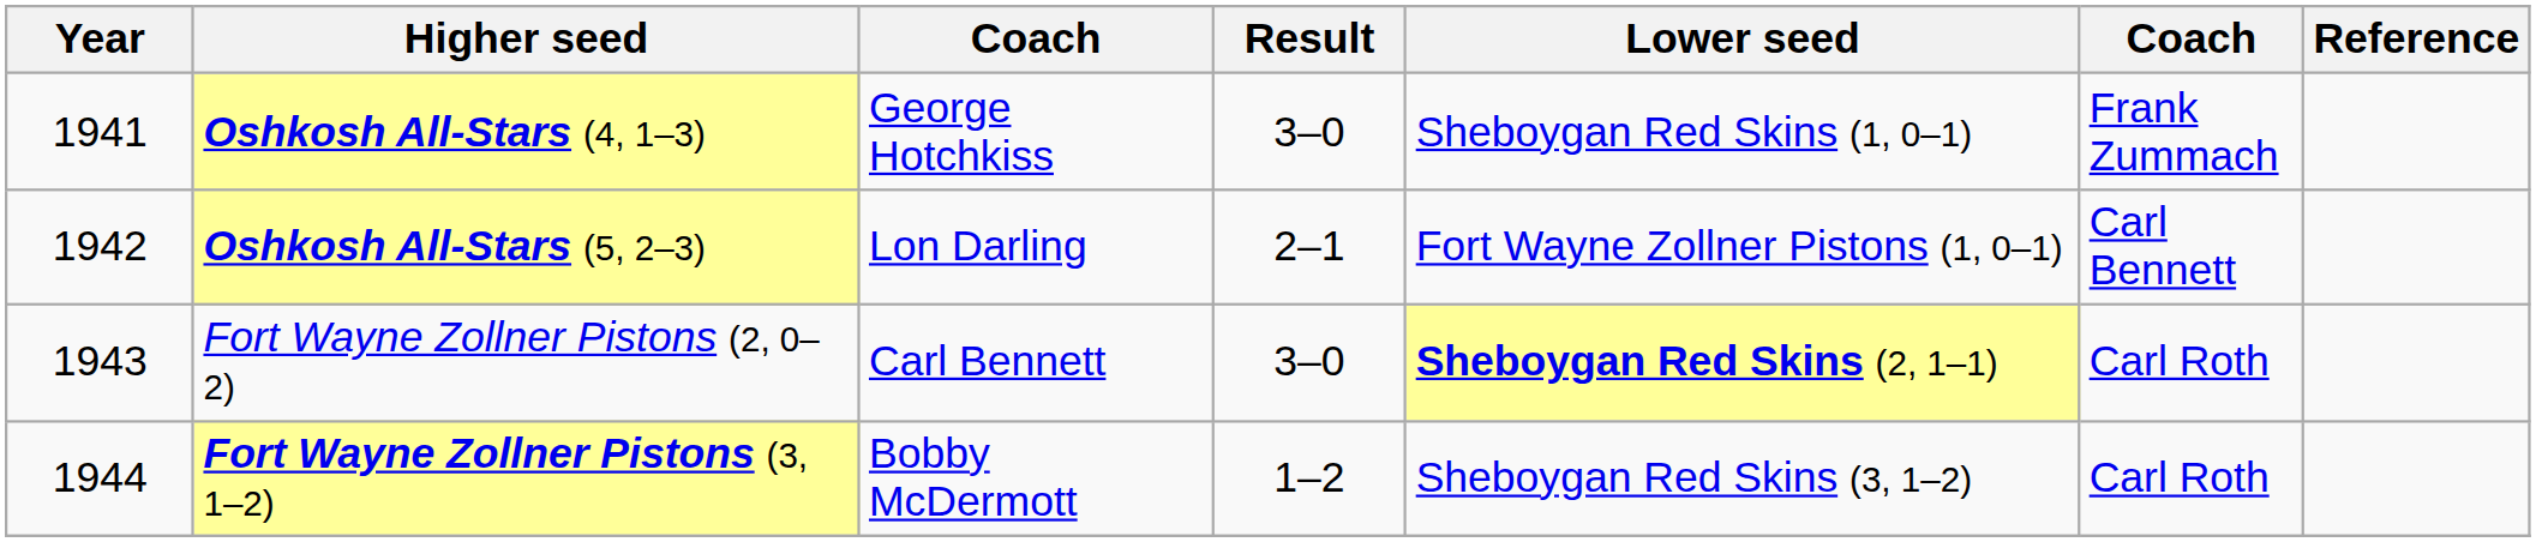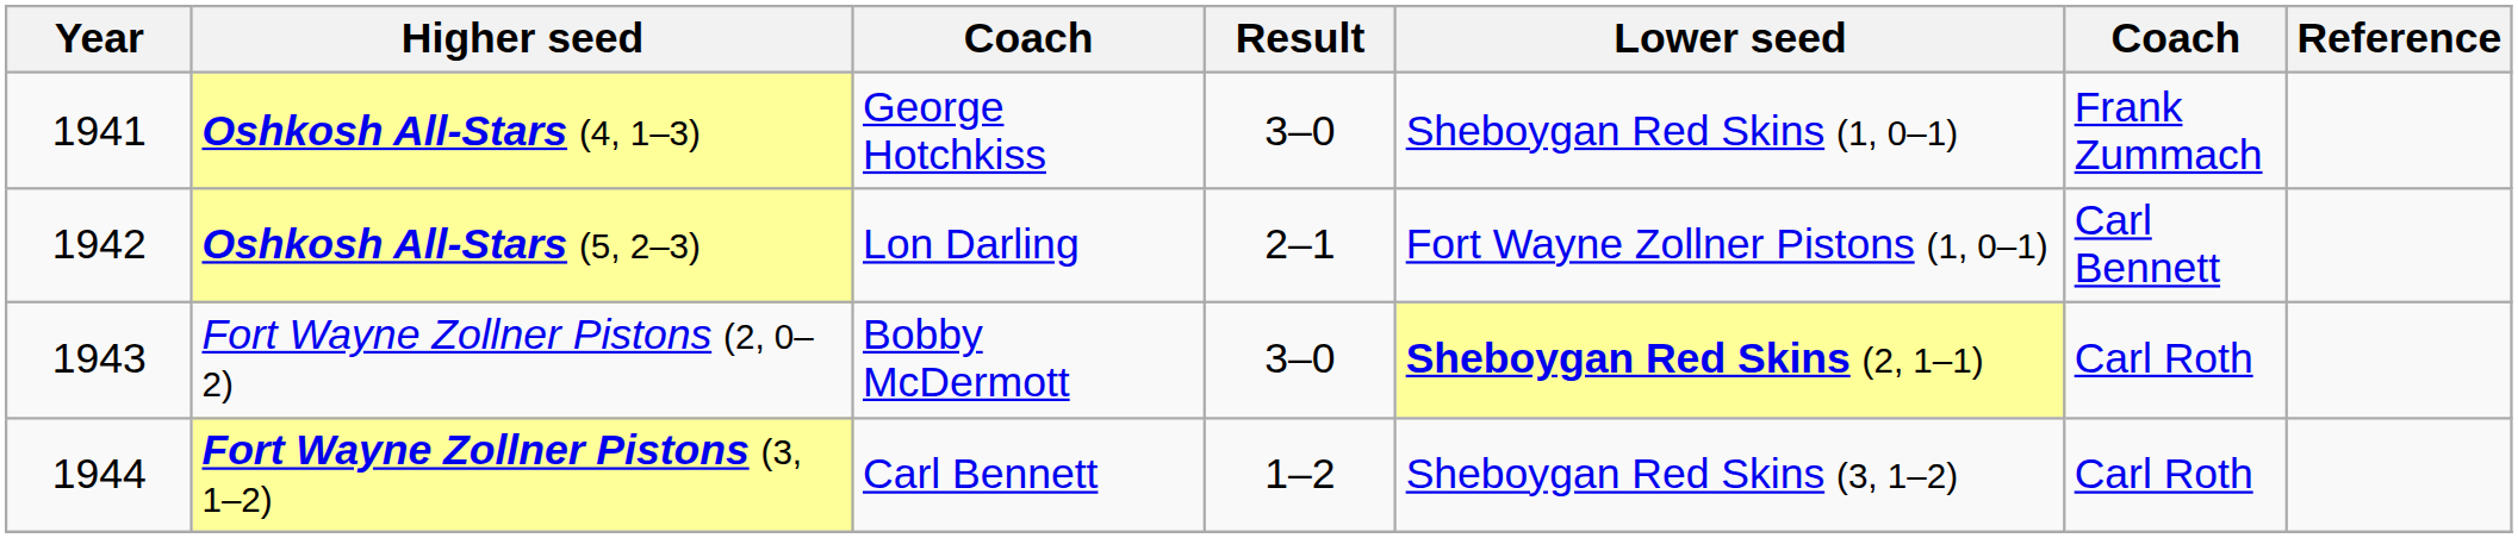Fort Wayne Zollner Pistons (2, 0–2) | column 3: Carl Bennett -> Bobby McDermott
Fort Wayne Zollner Pistons (3, 1–2) | column 3: Bobby McDermott -> Carl Bennett
